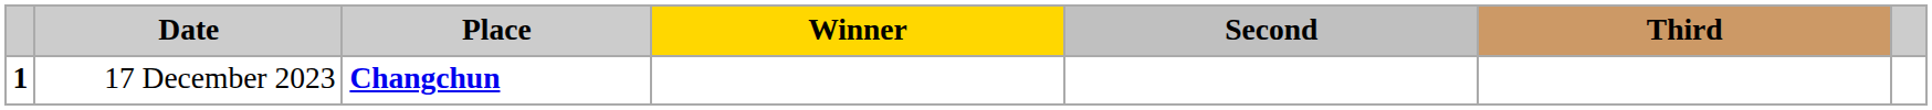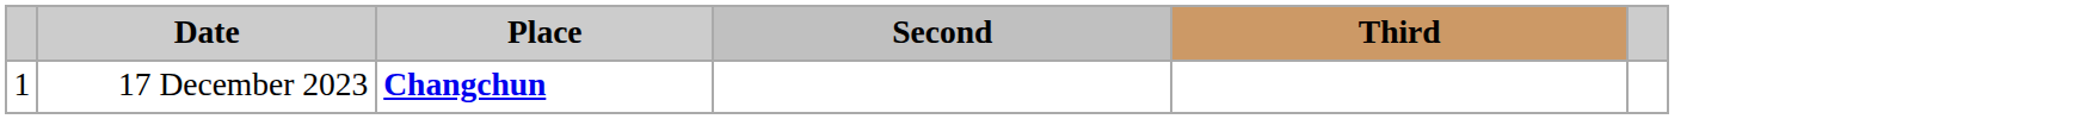- column: Winner
17 December 2023 | column 1: bold -> normal
